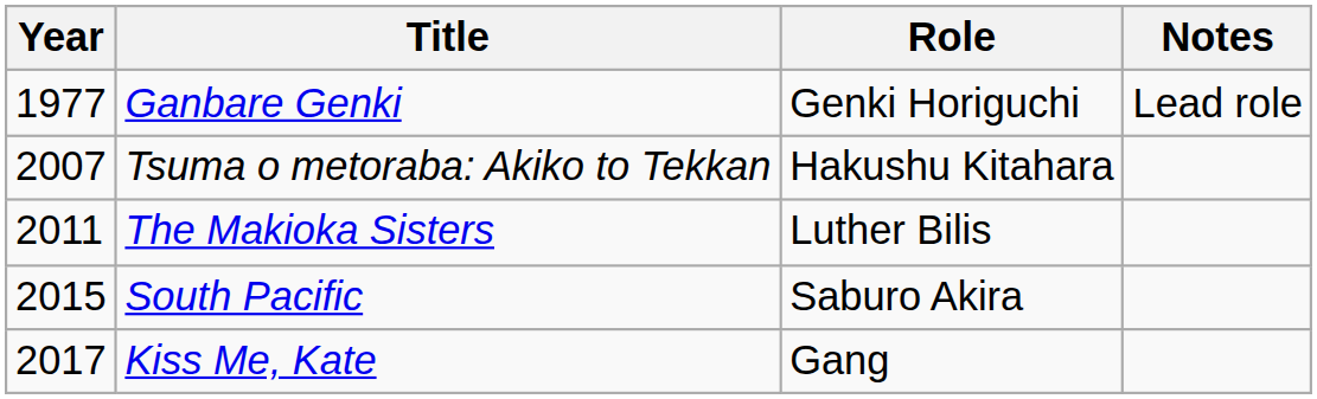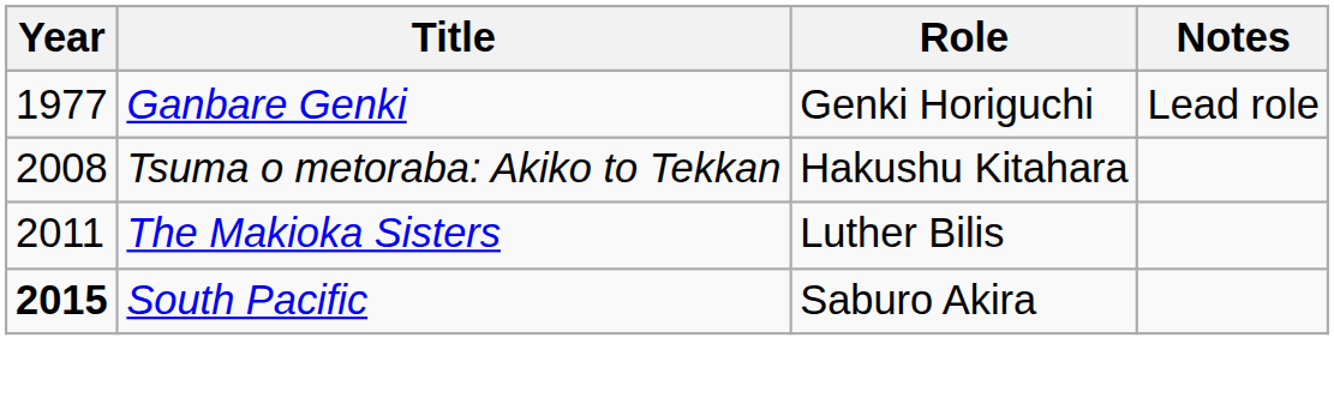Tsuma o metoraba: Akiko to Tekkan | Year: 2007 -> 2008
South Pacific | Year: normal -> bold
- row: 2017 | Kiss Me, Kate | Gang
